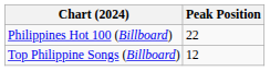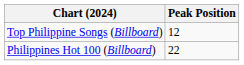rows swapped: Philippines Hot 100 (Billboard) <-> Top Philippine Songs (Billboard)
